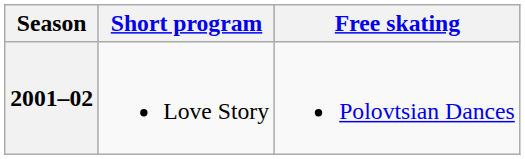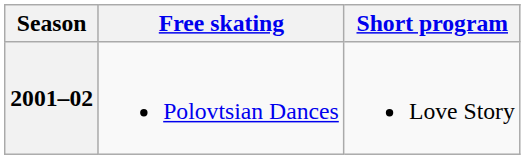columns swapped: Short program <-> Free skating
